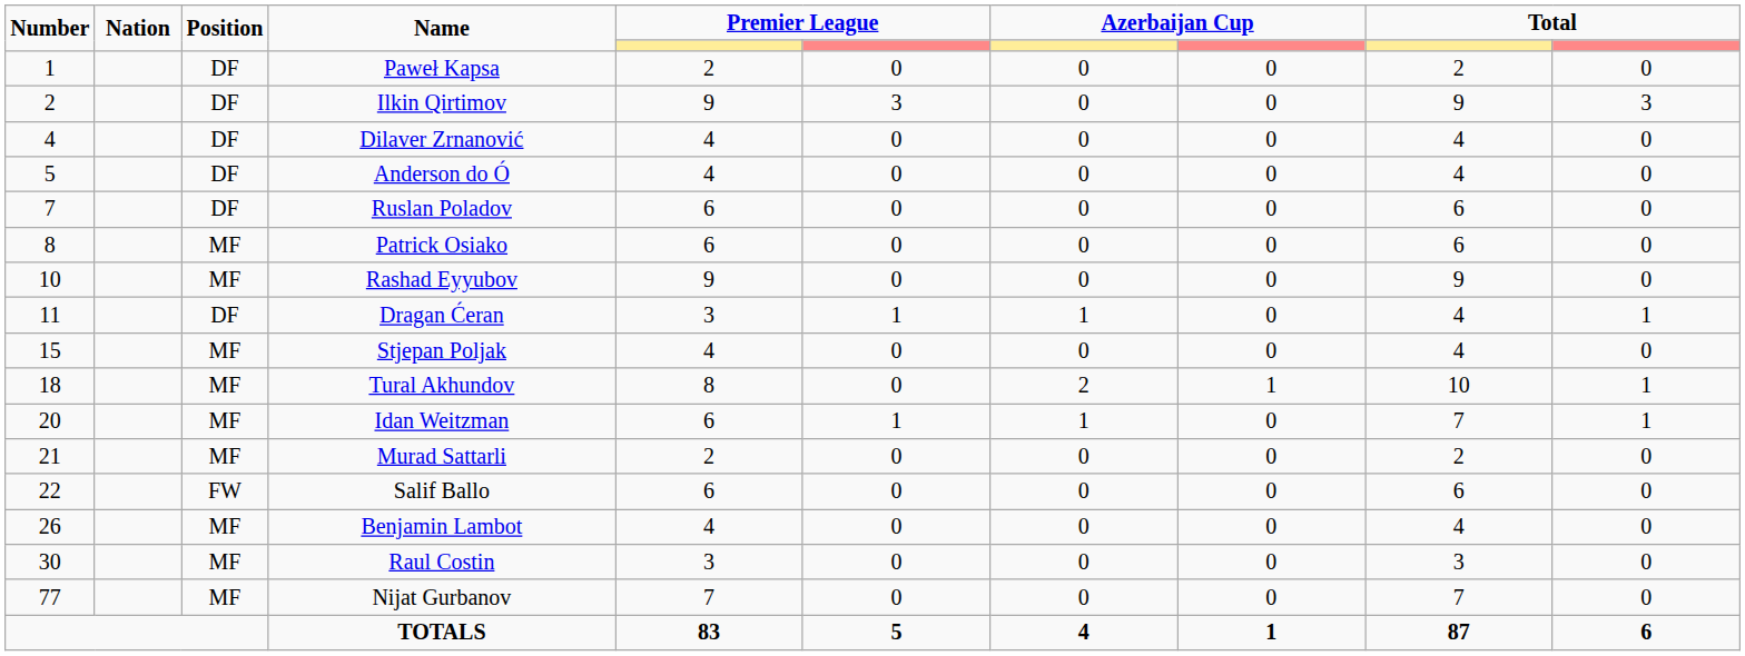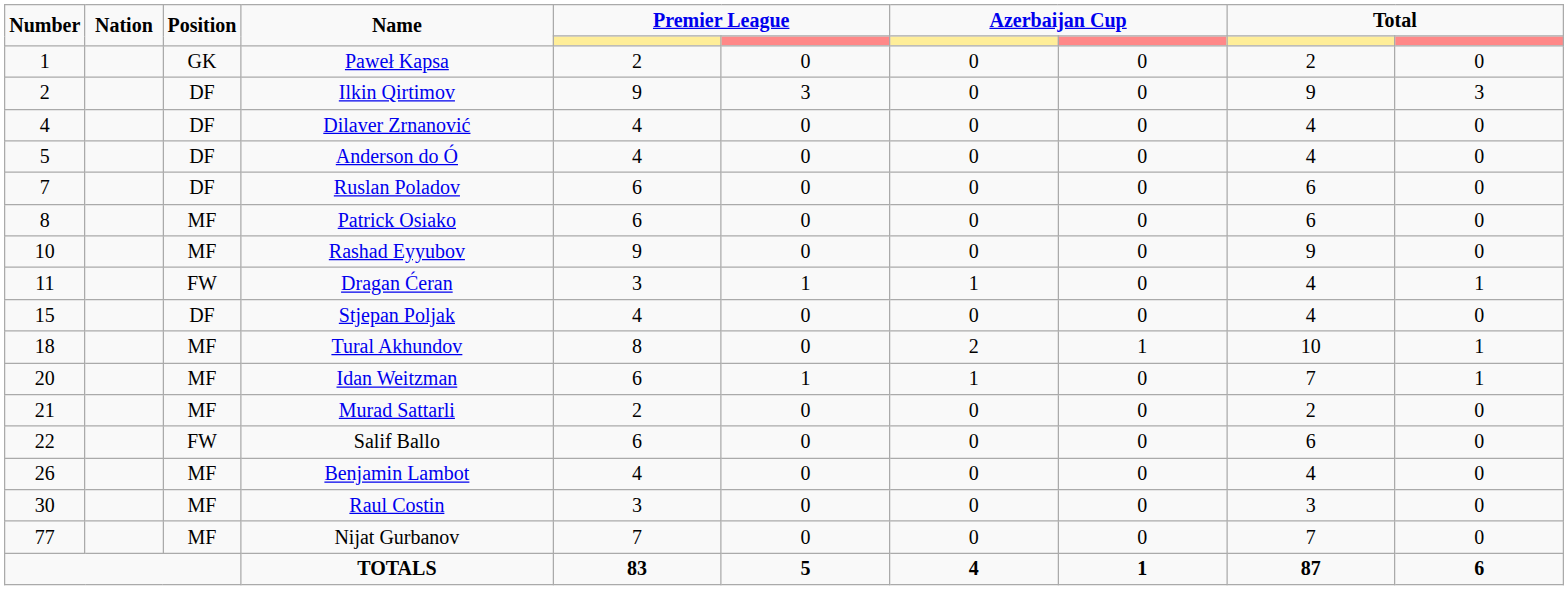Paweł Kapsa | Position: DF -> GK
Dragan Ćeran | Position: DF -> FW
Stjepan Poljak | Position: MF -> DF
